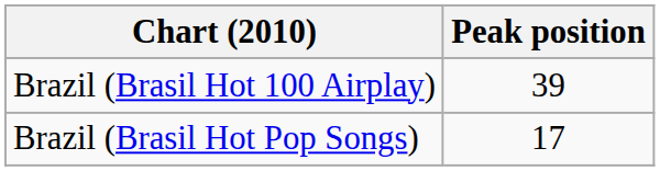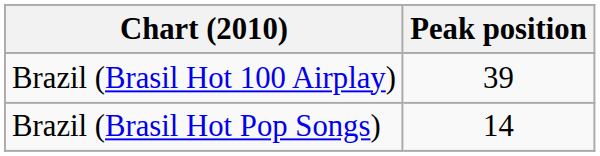Brazil (Brasil Hot Pop Songs) | Peak position: 17 -> 14
